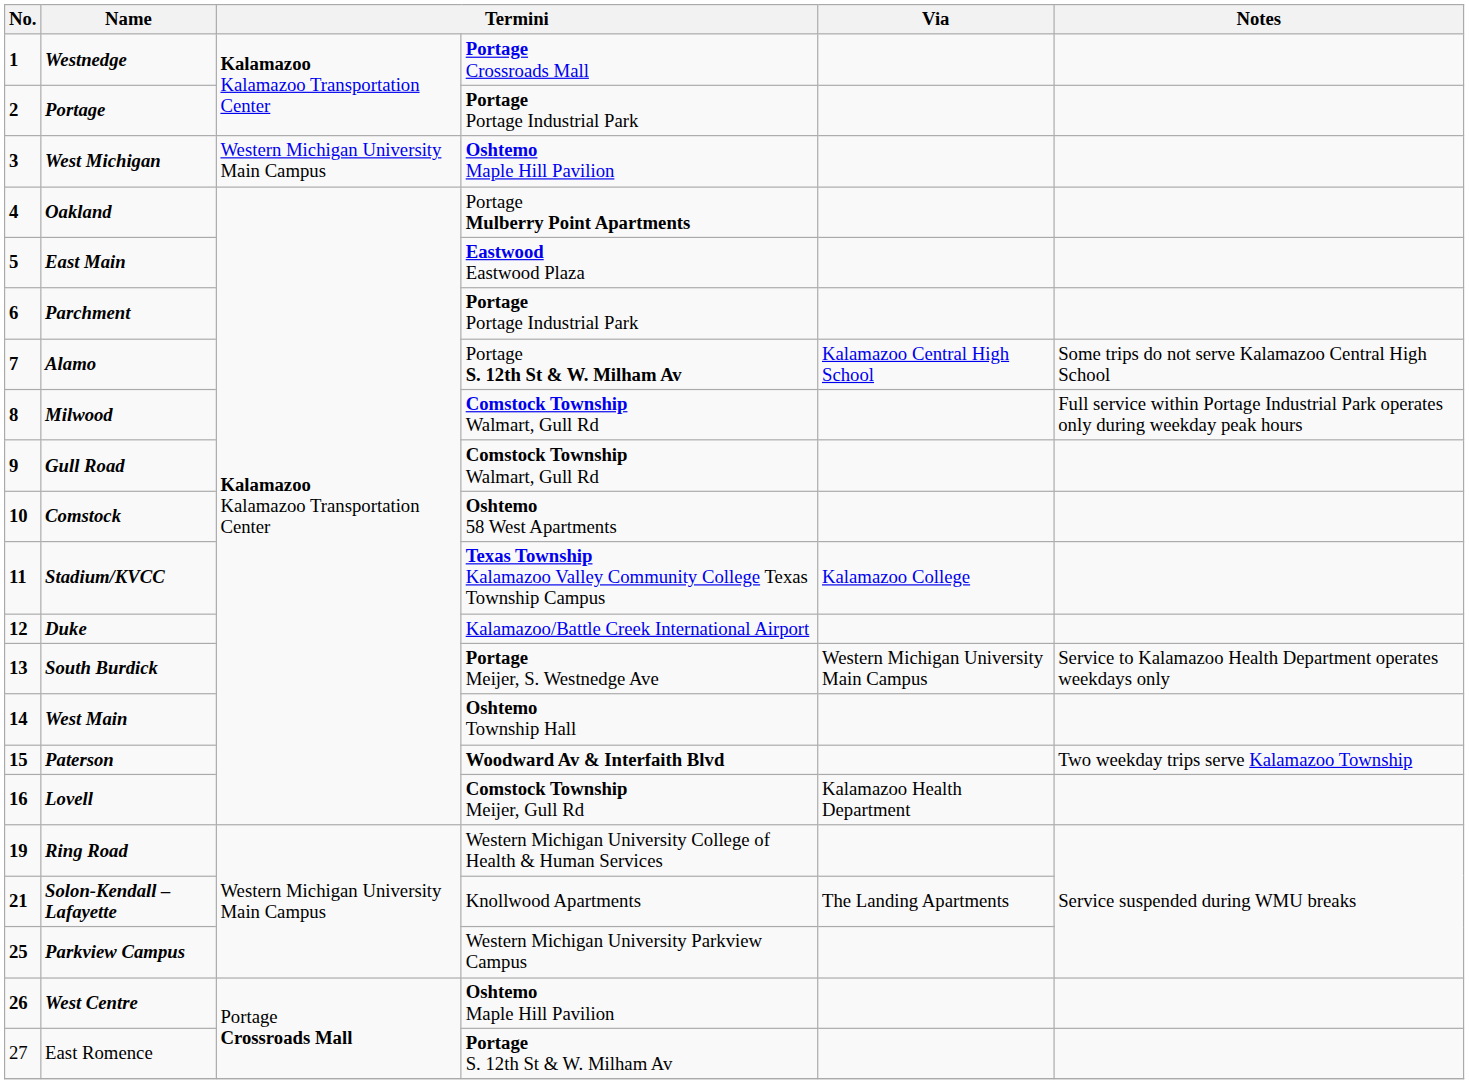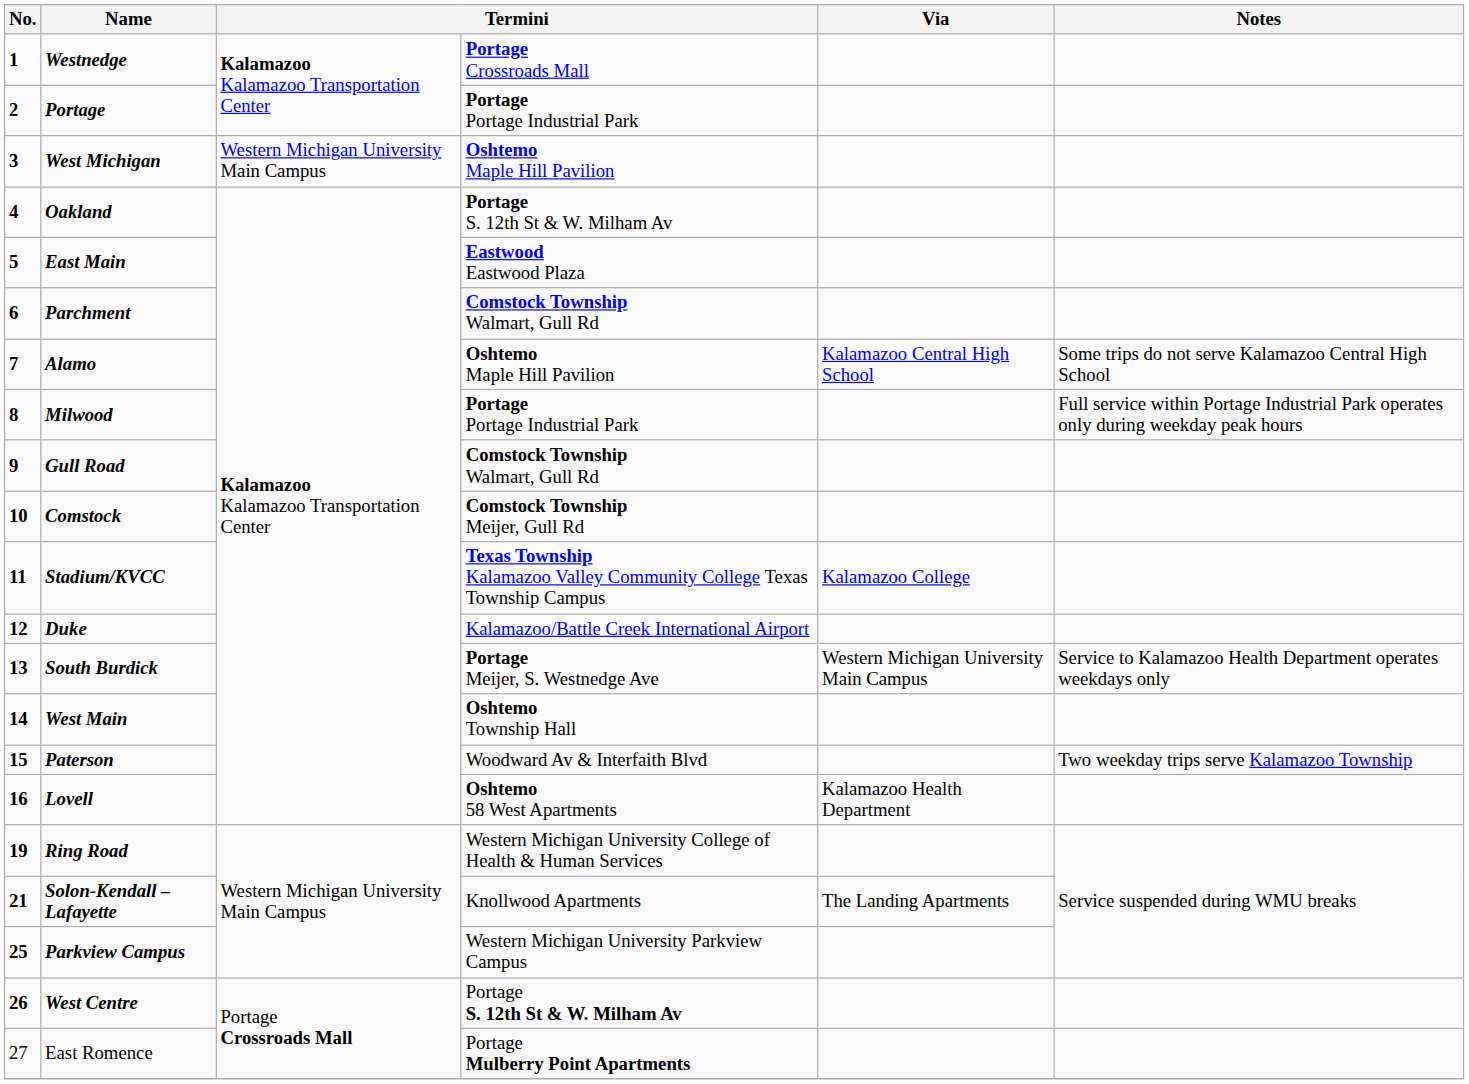Oakland | column 4: Portage Mulberry Point Apartments -> Portage S. 12th St & W. Milham Av
Parchment | column 4: Portage Portage Industrial Park -> Comstock Township Walmart, Gull Rd
Alamo | column 4: Portage S. 12th St & W. Milham Av -> Oshtemo Maple Hill Pavilion
Milwood | column 4: Comstock Township Walmart, Gull Rd -> Portage Portage Industrial Park
Comstock | column 4: Oshtemo 58 West Apartments -> Comstock Township Meijer, Gull Rd
Paterson | column 4: bold -> normal
Lovell | column 4: Comstock Township Meijer, Gull Rd -> Oshtemo 58 West Apartments
West Centre | column 4: Oshtemo Maple Hill Pavilion -> Portage S. 12th St & W. Milham Av
East Romence | column 4: Portage S. 12th St & W. Milham Av -> Portage Mulberry Point Apartments
